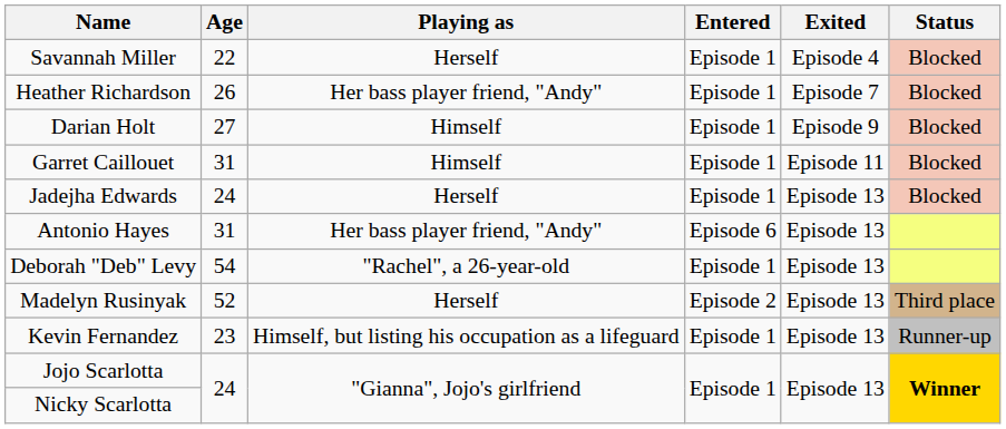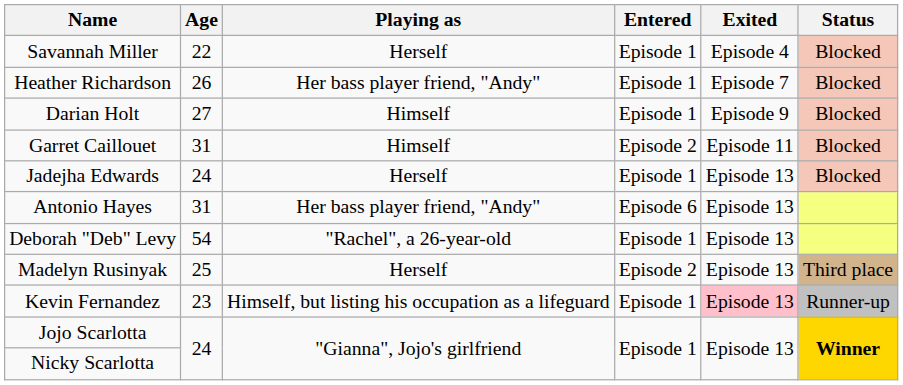Garret Caillouet | Entered: Episode 1 -> Episode 2
Madelyn Rusinyak | Age: 52 -> 25
Kevin Fernandez | Exited: no background -> pink background
